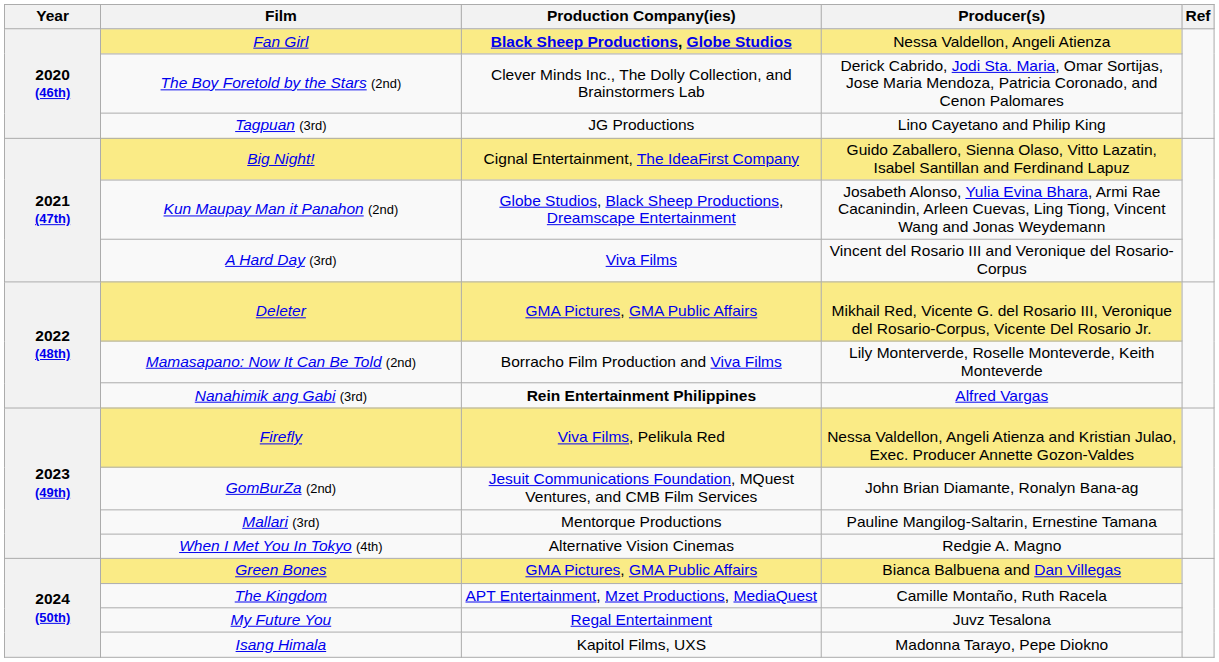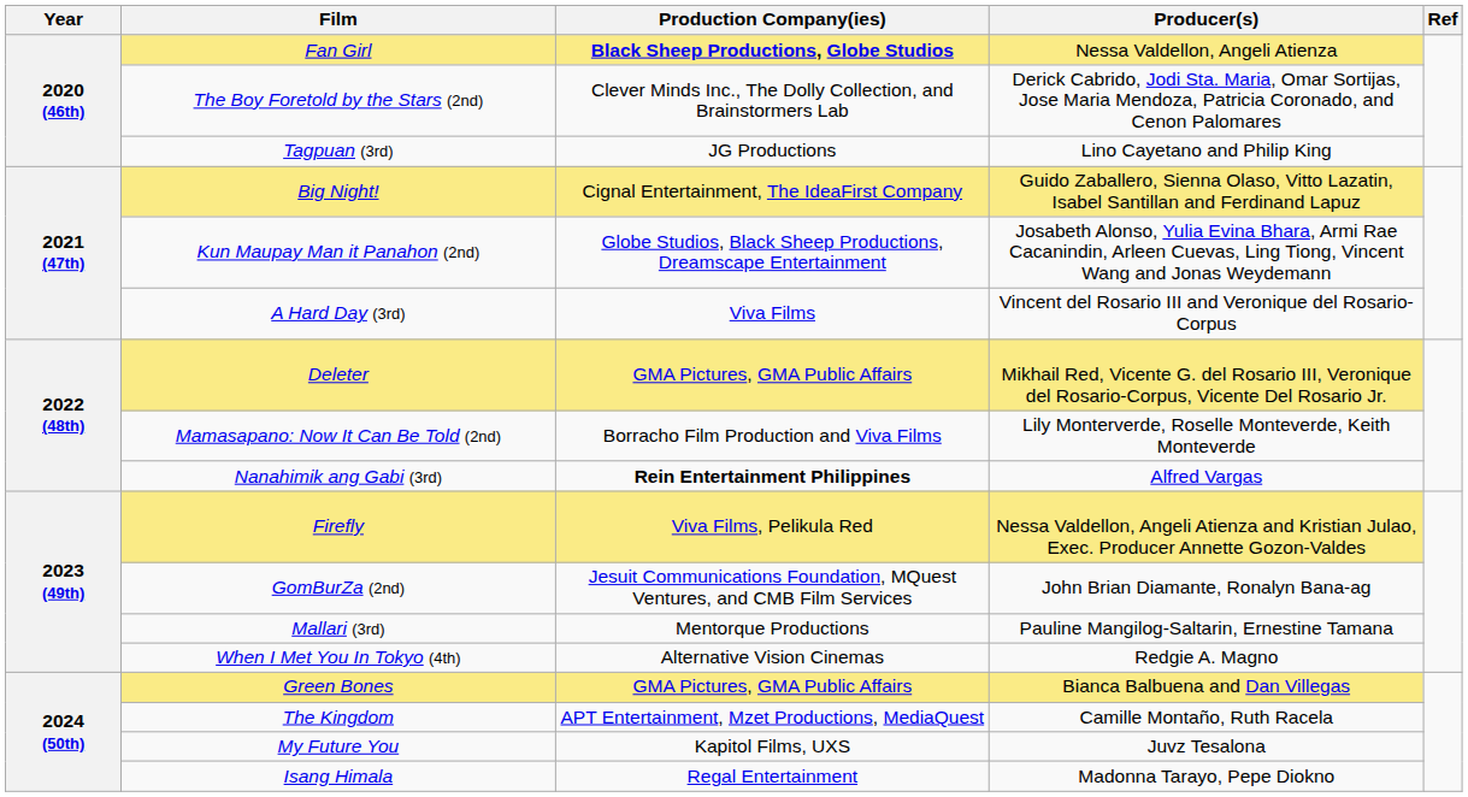My Future You | Production Company(ies): Regal Entertainment -> Kapitol Films, UXS
Isang Himala | Production Company(ies): Kapitol Films, UXS -> Regal Entertainment
